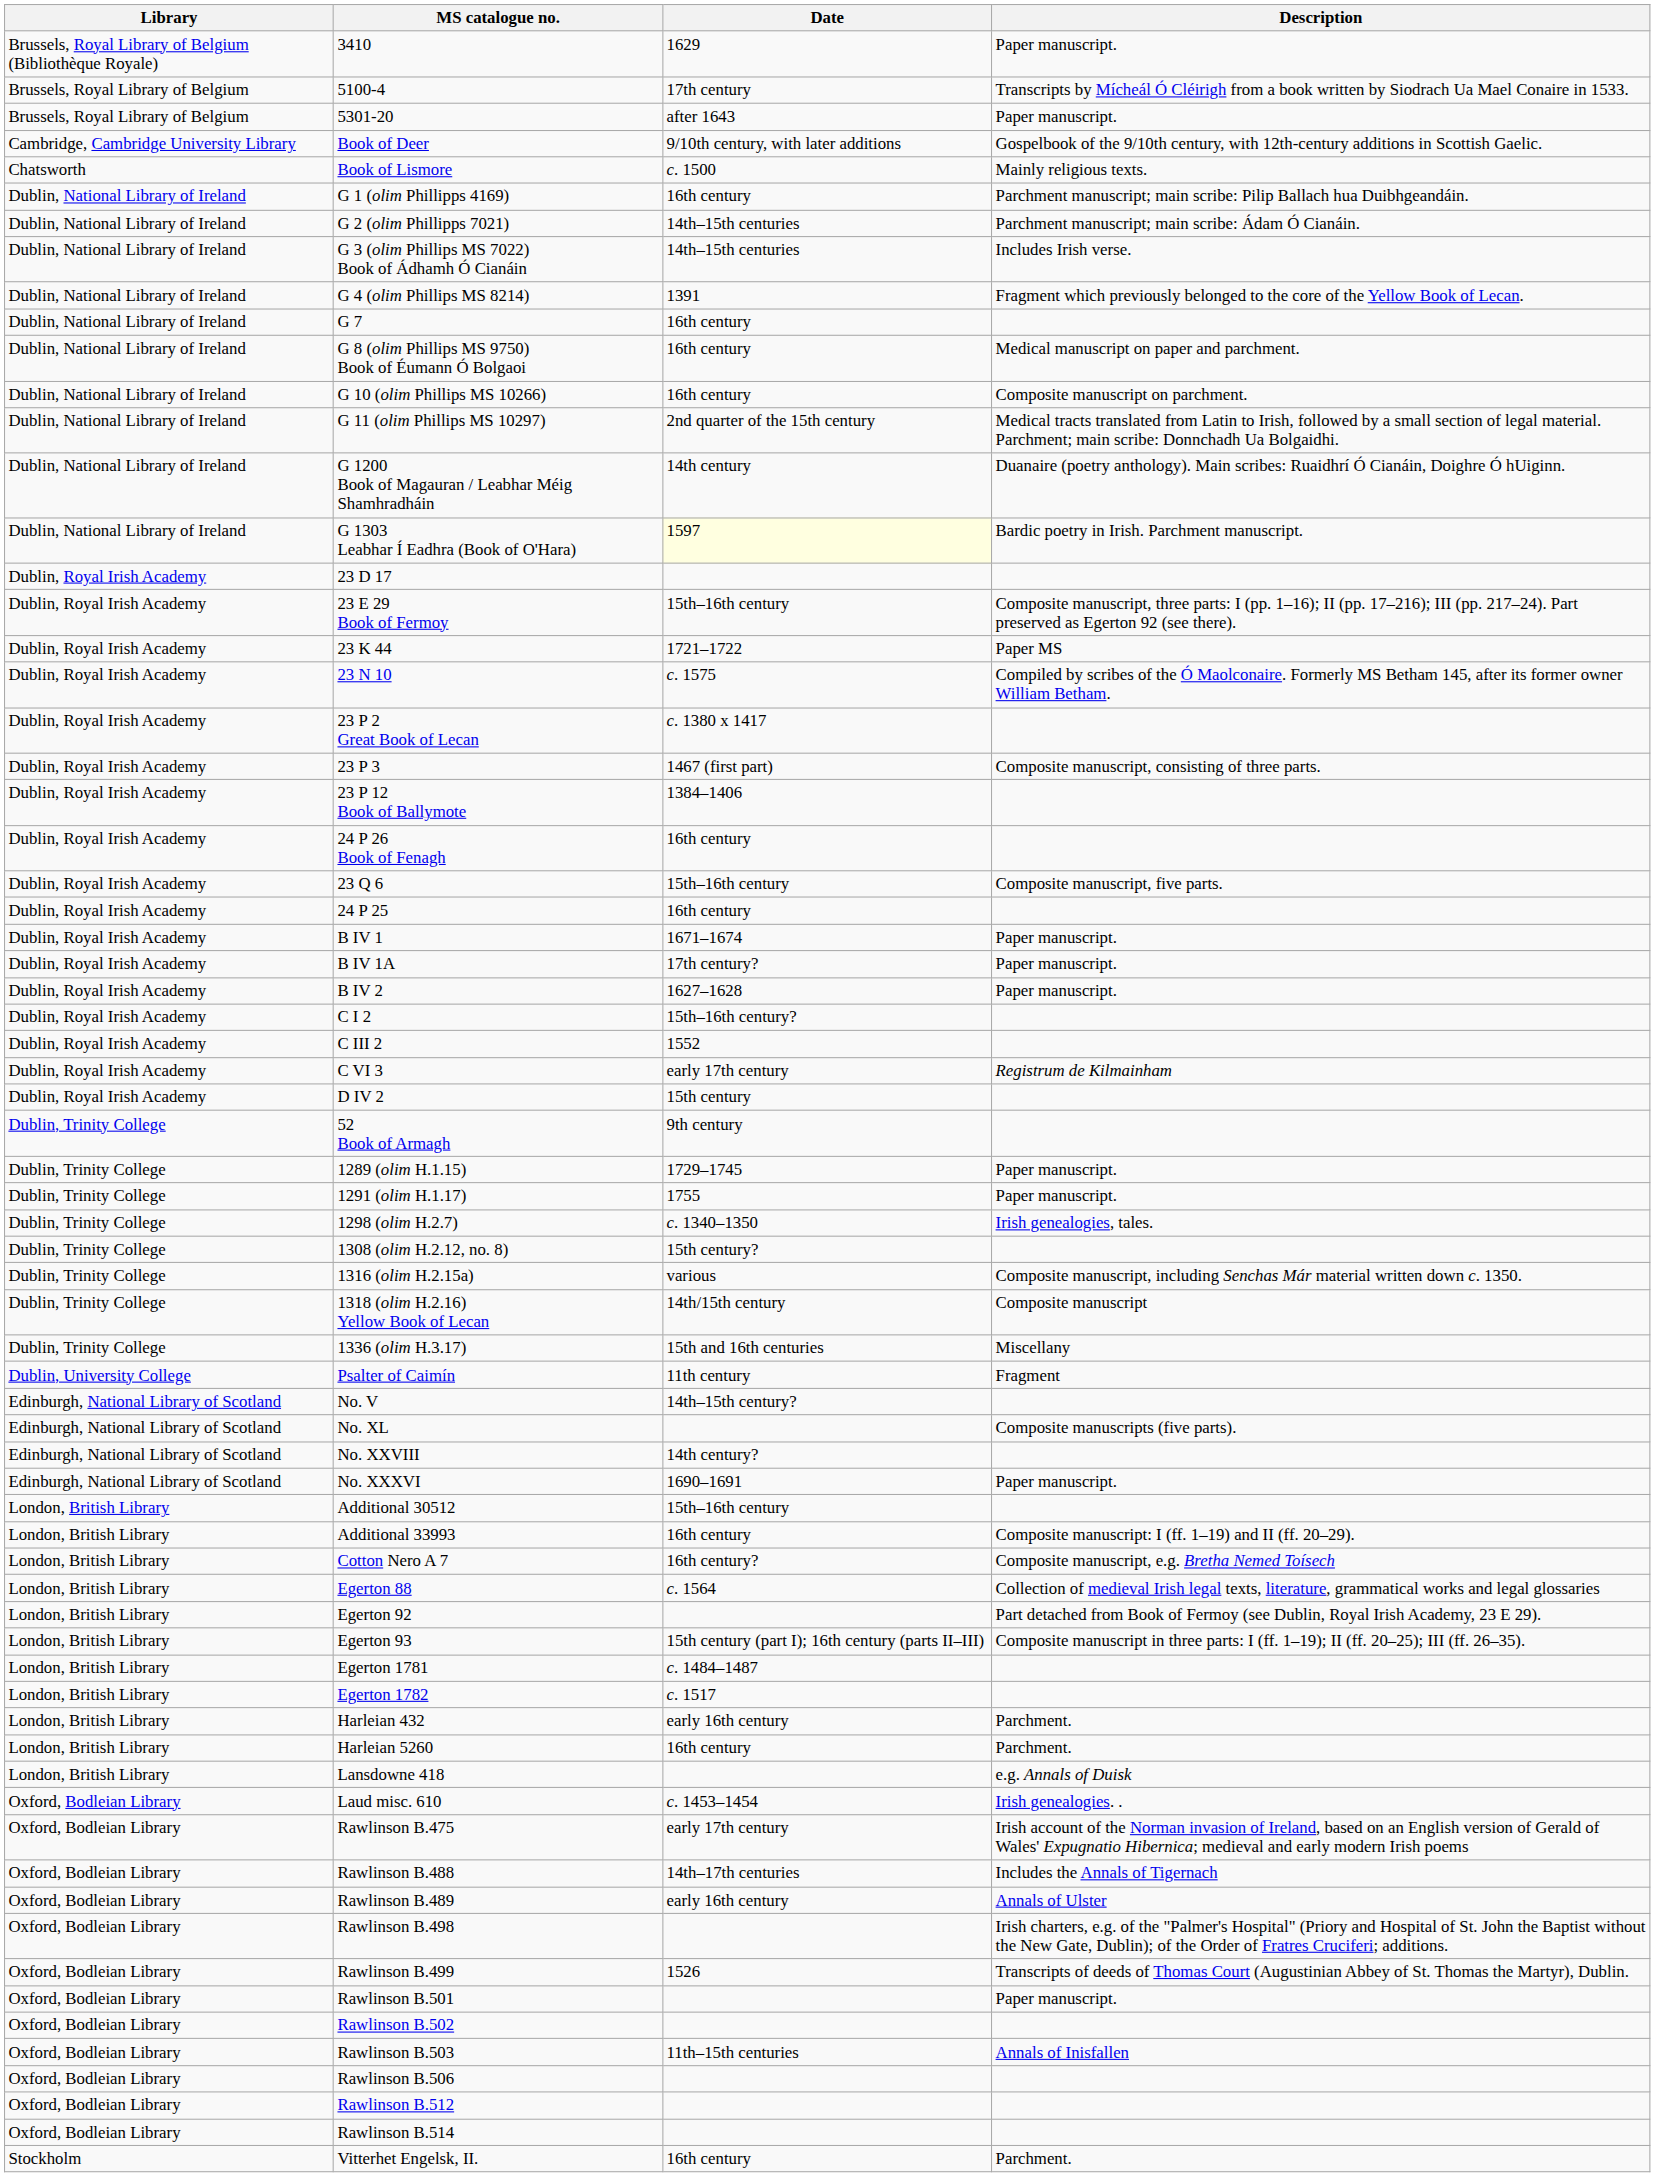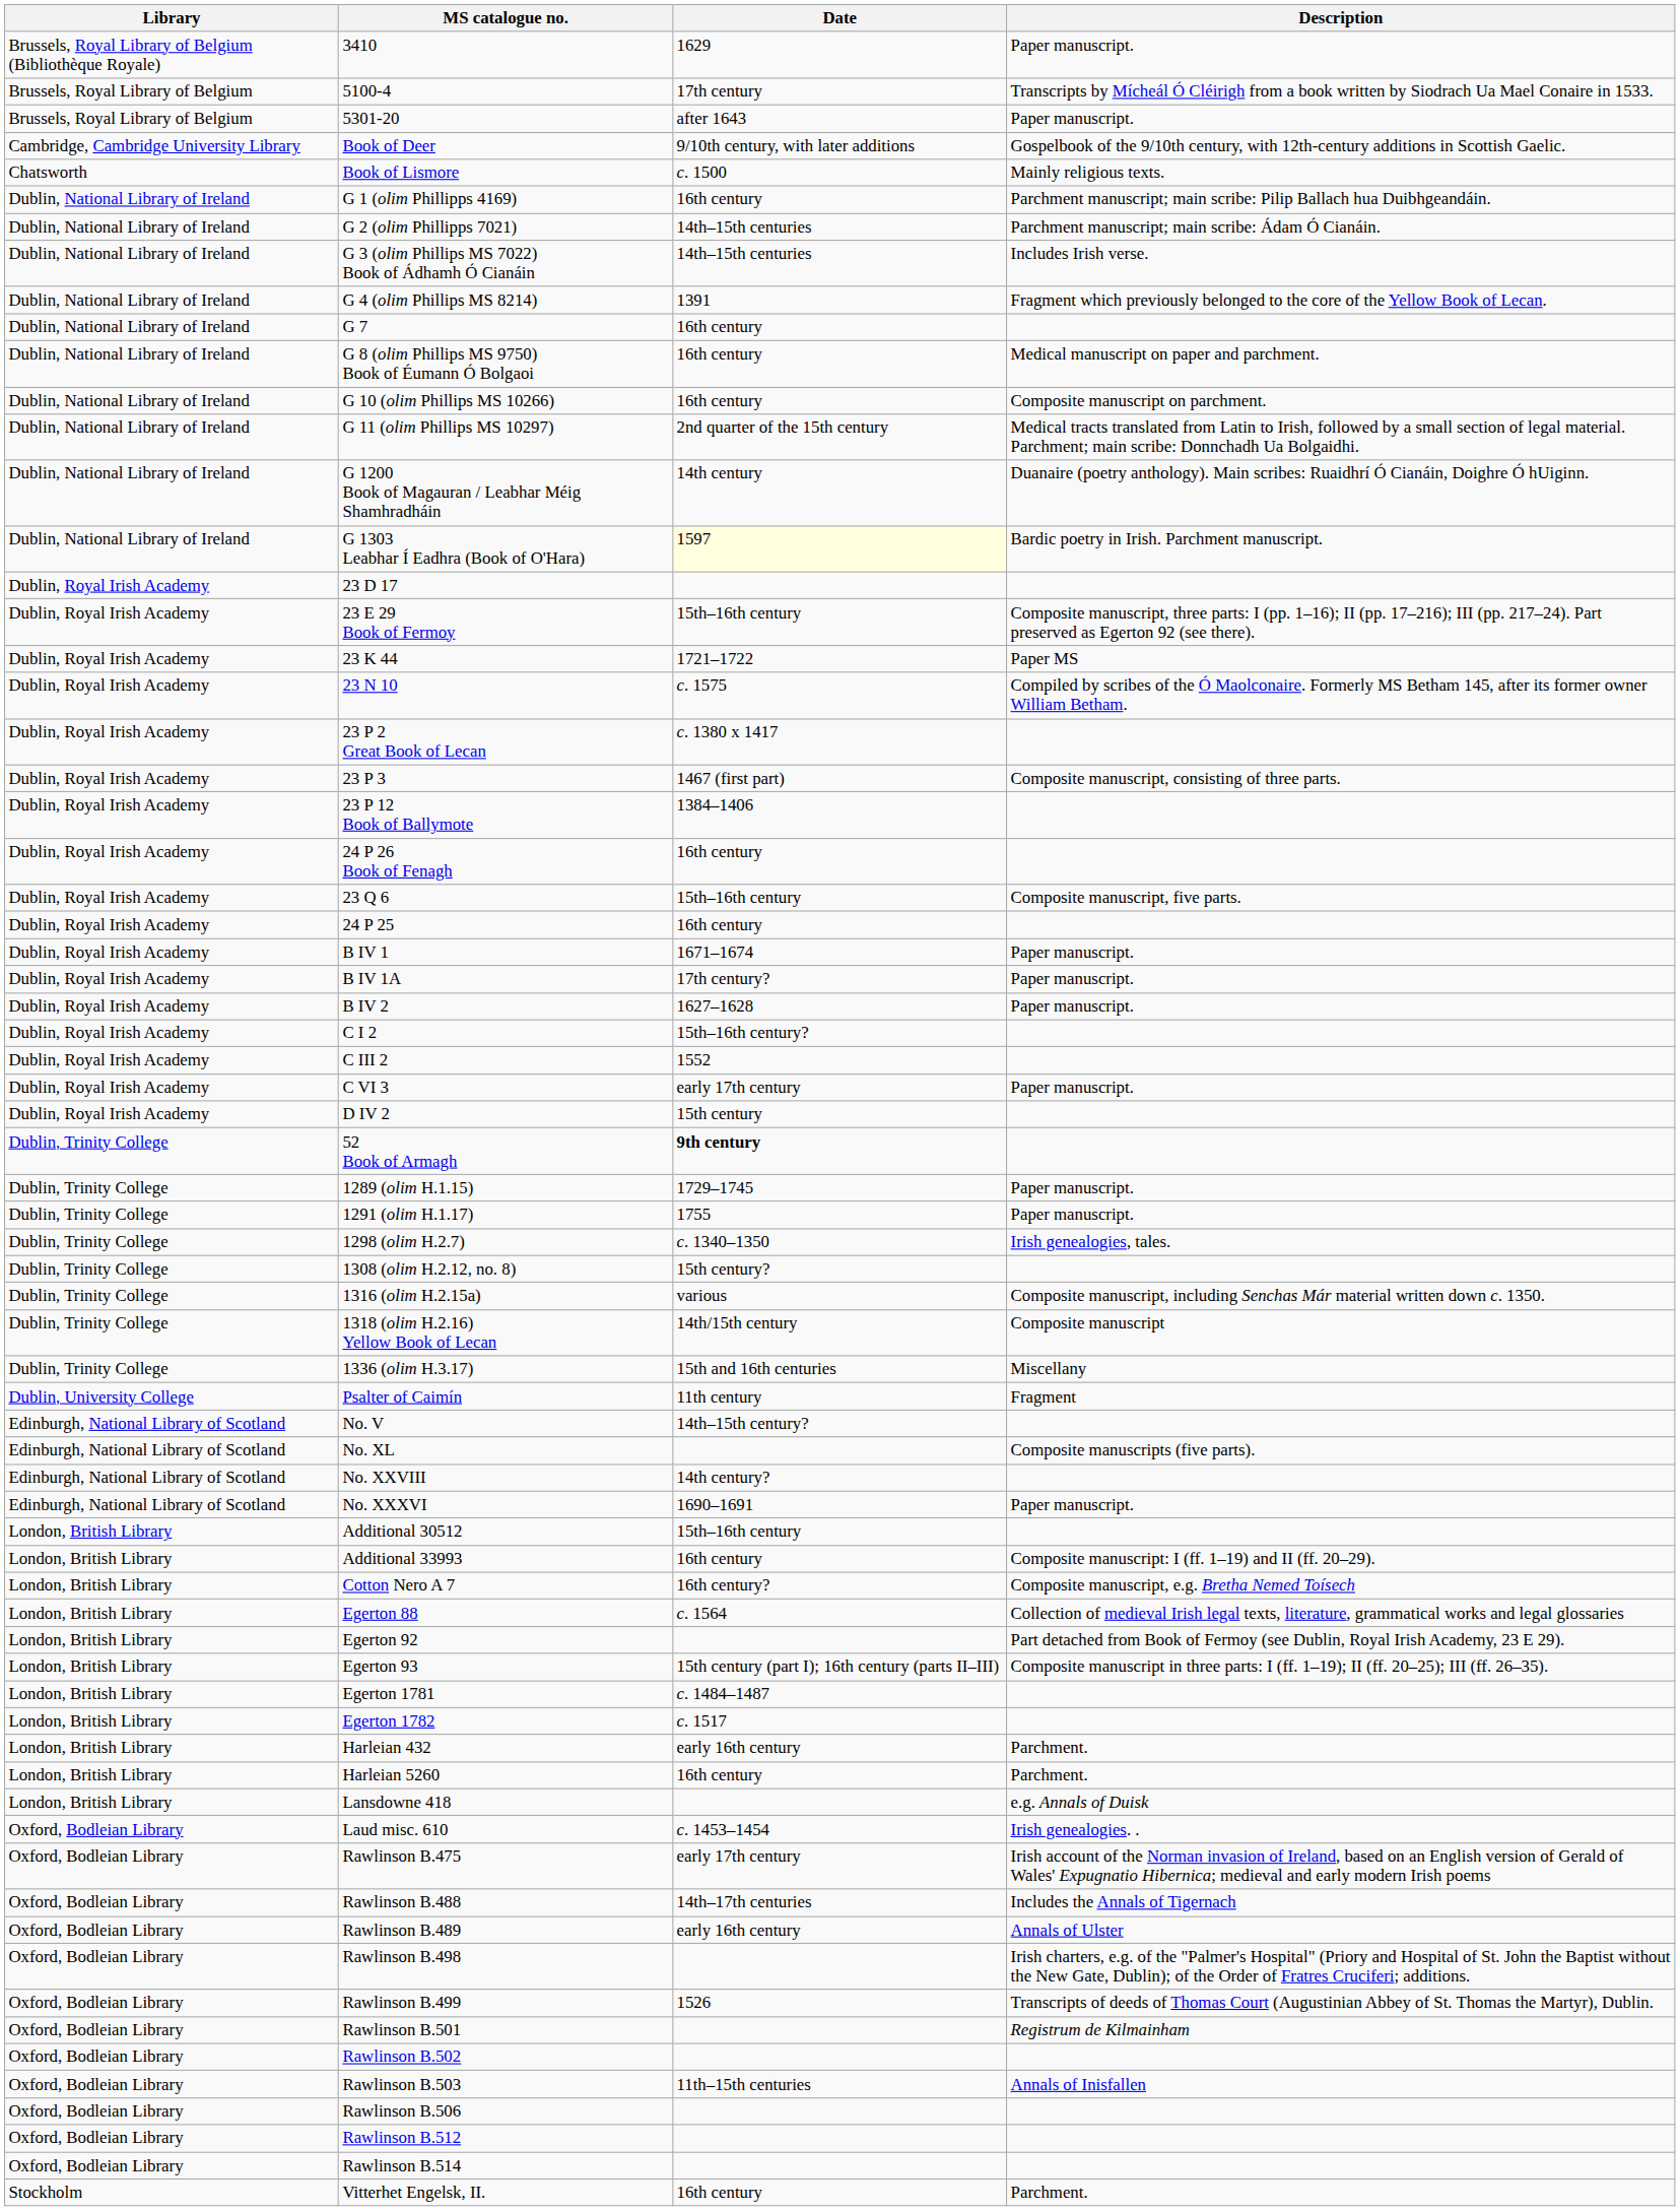C VI 3 | Description: Registrum de Kilmainham -> Paper manuscript.
52 Book of Armagh | Date: normal -> bold
Rawlinson B.501 | Description: Paper manuscript. -> Registrum de Kilmainham
